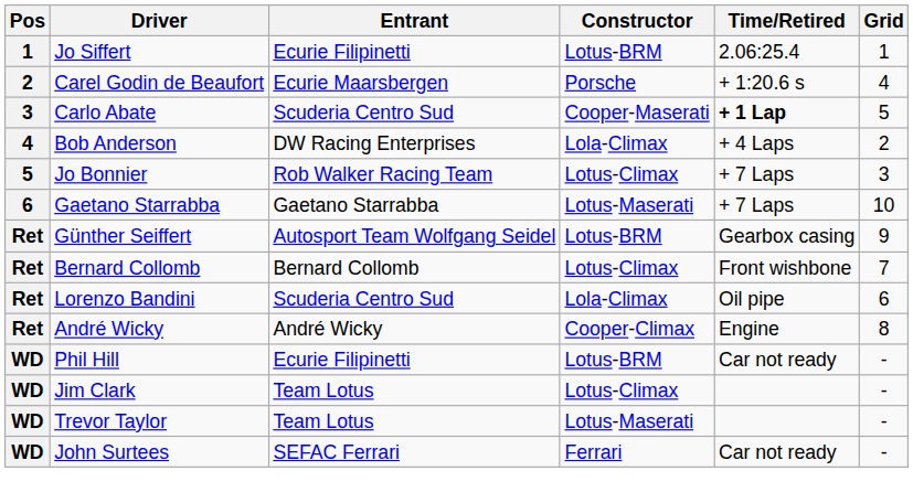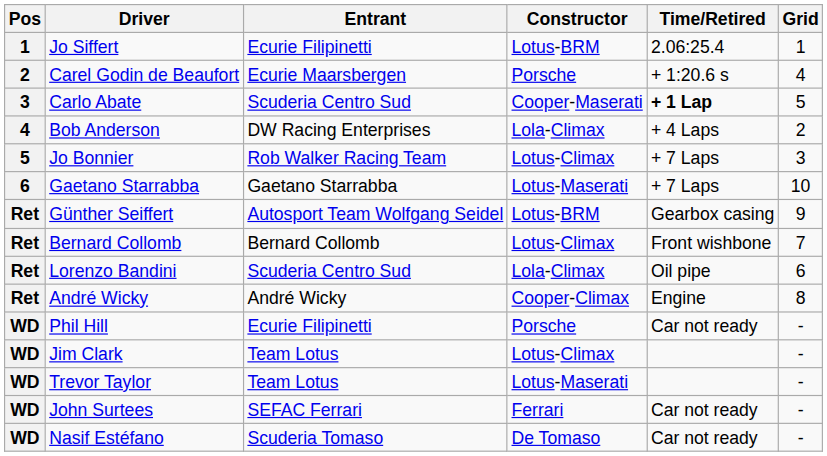Phil Hill | Constructor: Lotus-BRM -> Porsche
+ row: WD | Nasif Estéfano | Scuderia Tomaso | De Tomaso | Car not ready | -
